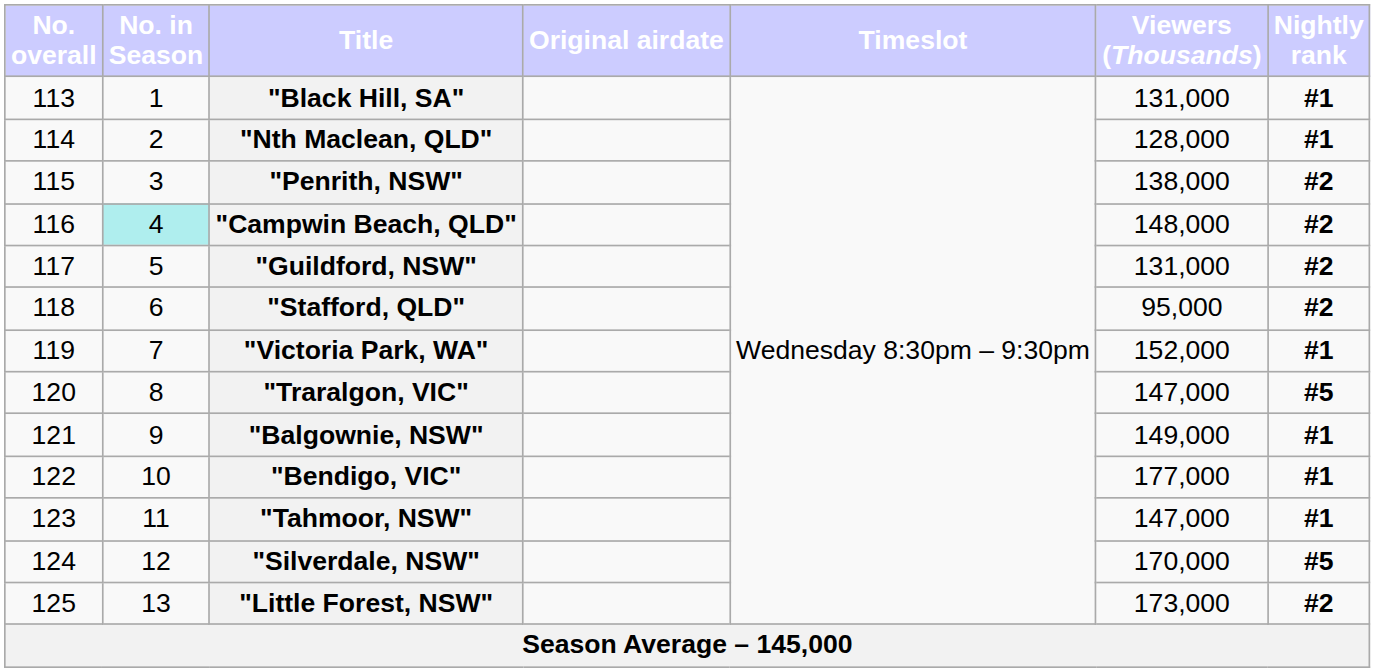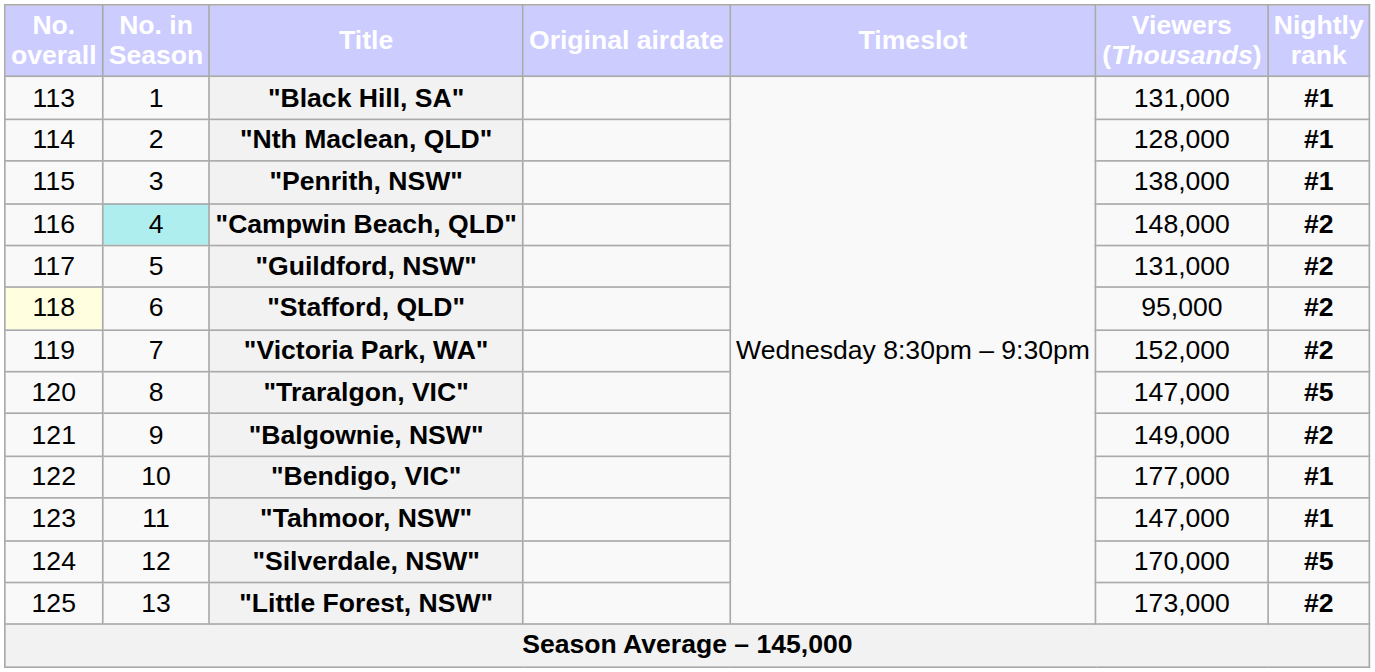"Penrith, NSW" | Nightly rank: #2 -> #1
"Stafford, QLD" | No. overall: no background -> lightyellow background
"Victoria Park, WA" | Nightly rank: #1 -> #2
"Balgownie, NSW" | Nightly rank: #1 -> #2
